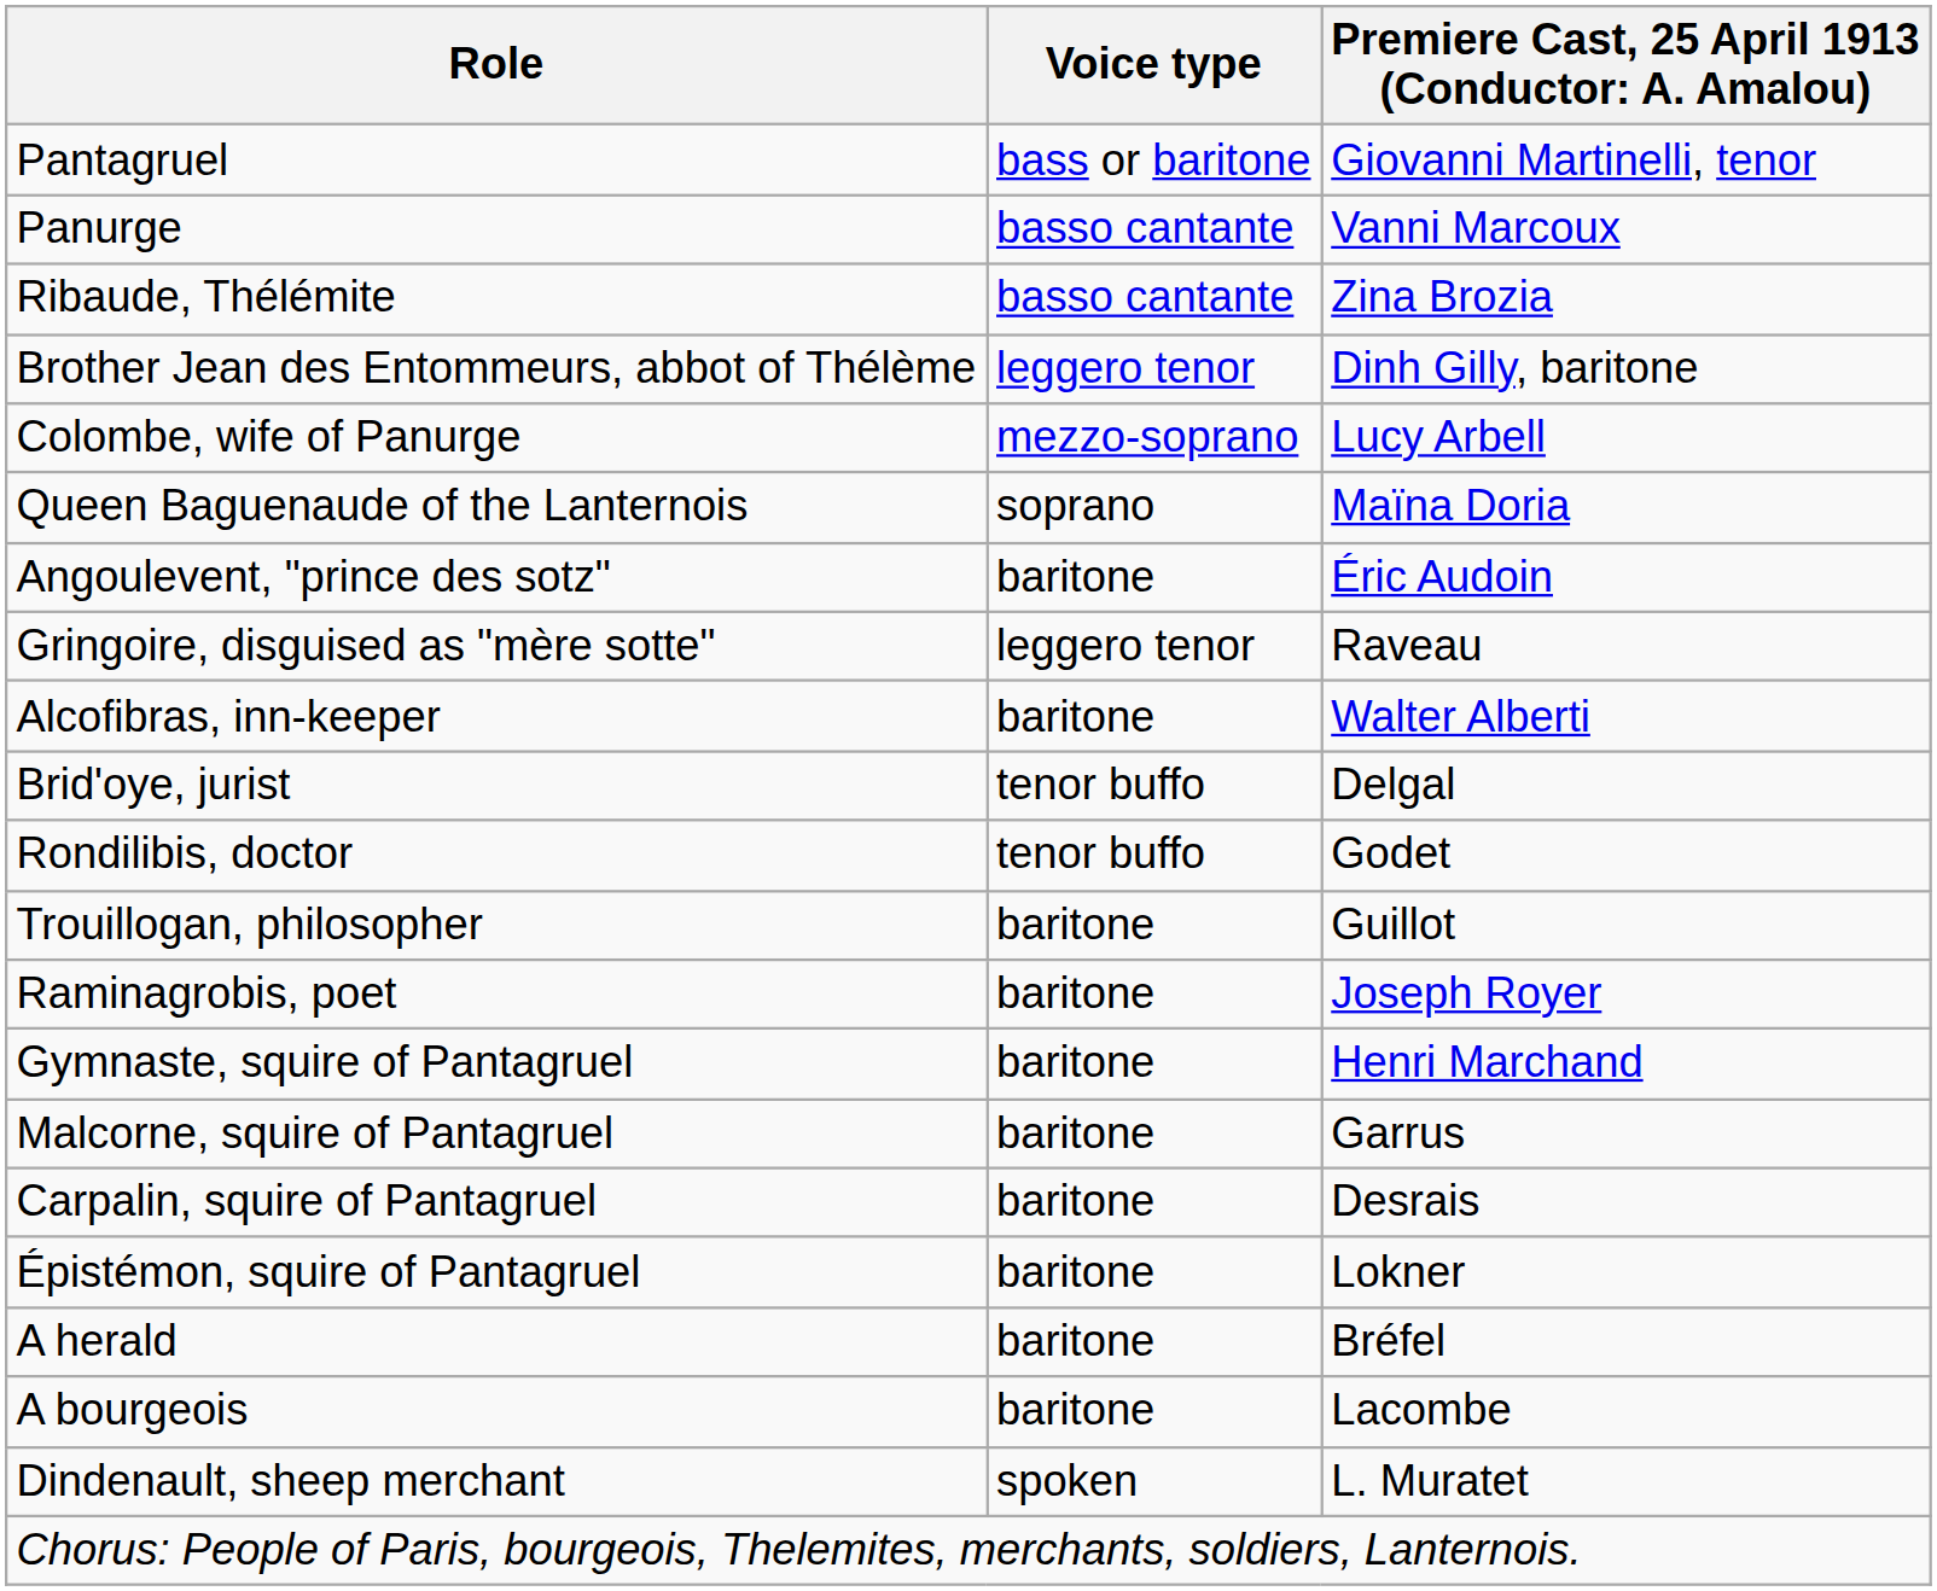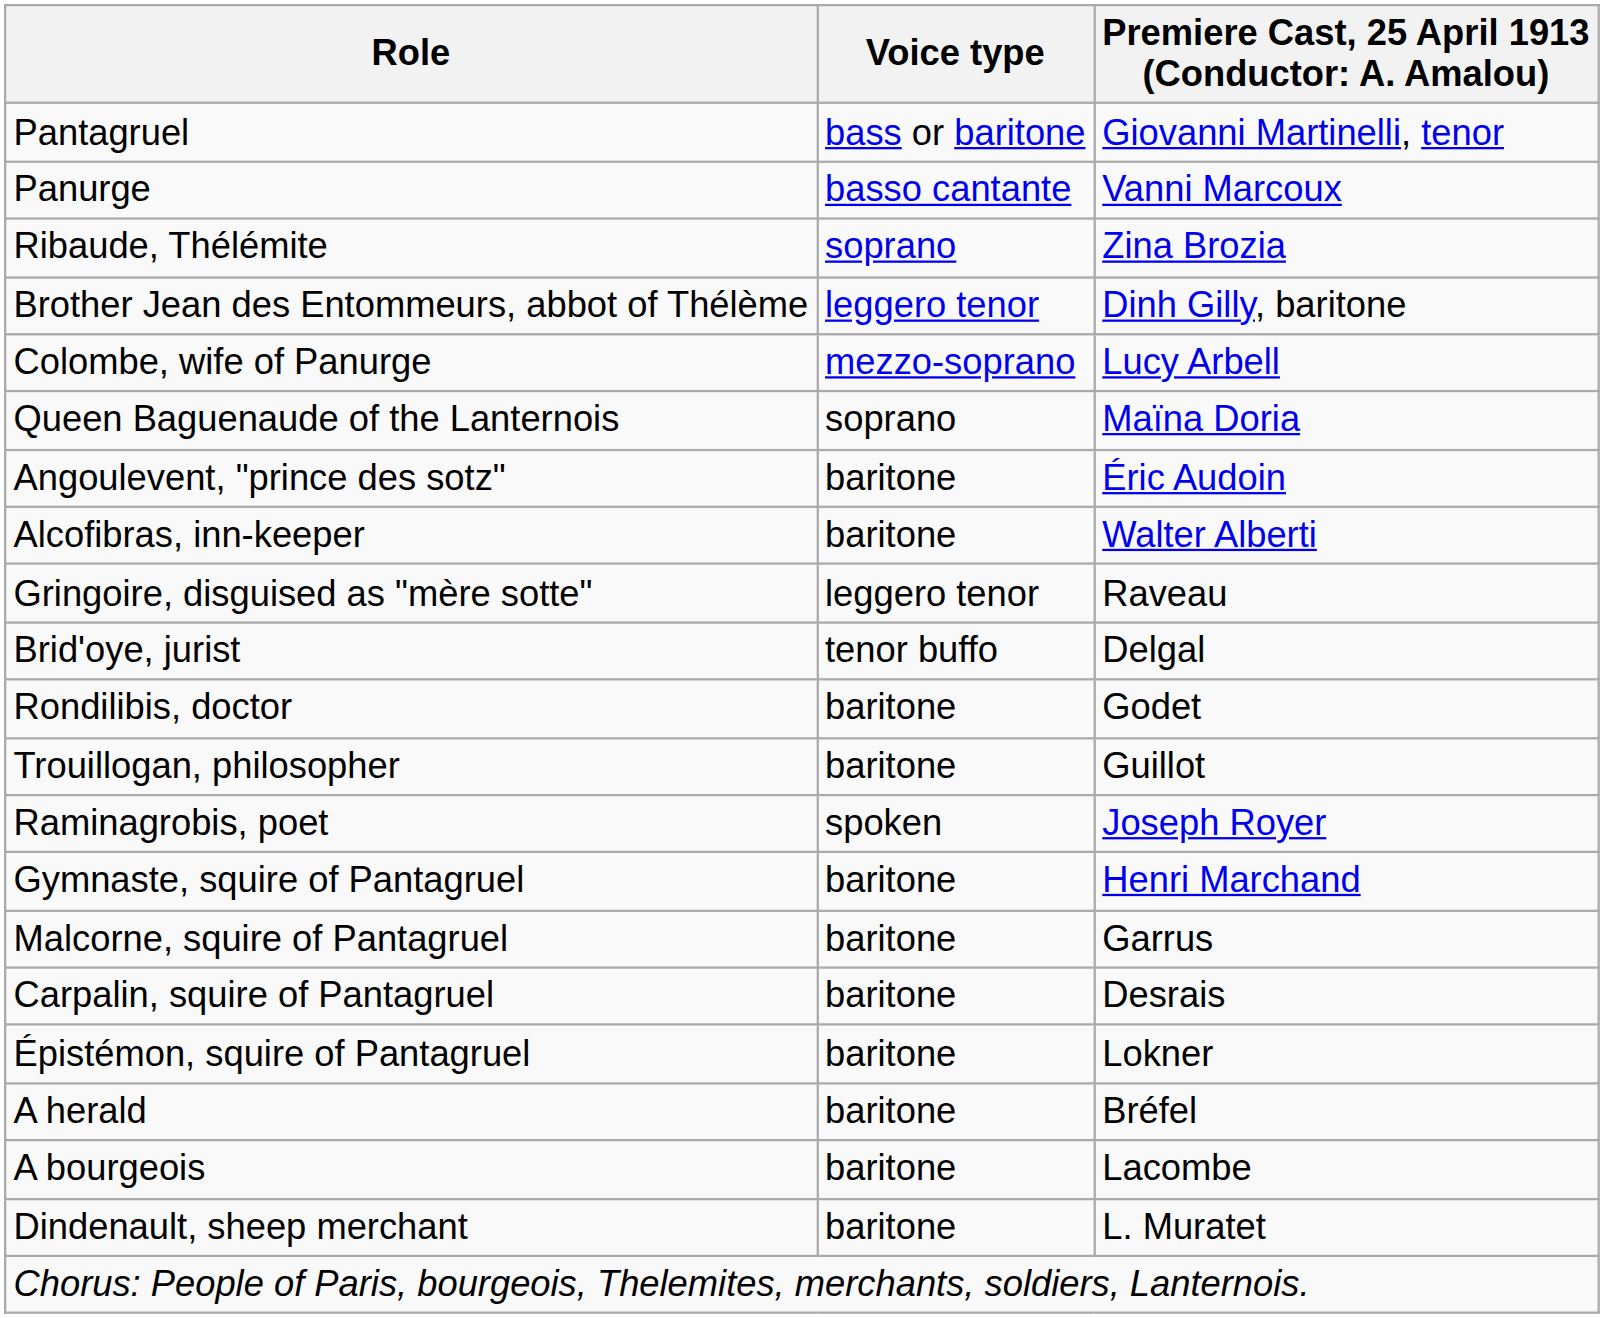Ribaude, Thélémite | Voice type: basso cantante -> soprano
rows swapped: Alcofibras, inn-keeper <-> Gringoire, disguised as "mère sotte"
Rondilibis, doctor | Voice type: tenor buffo -> baritone
Raminagrobis, poet | Voice type: baritone -> spoken
Dindenault, sheep merchant | Voice type: spoken -> baritone
